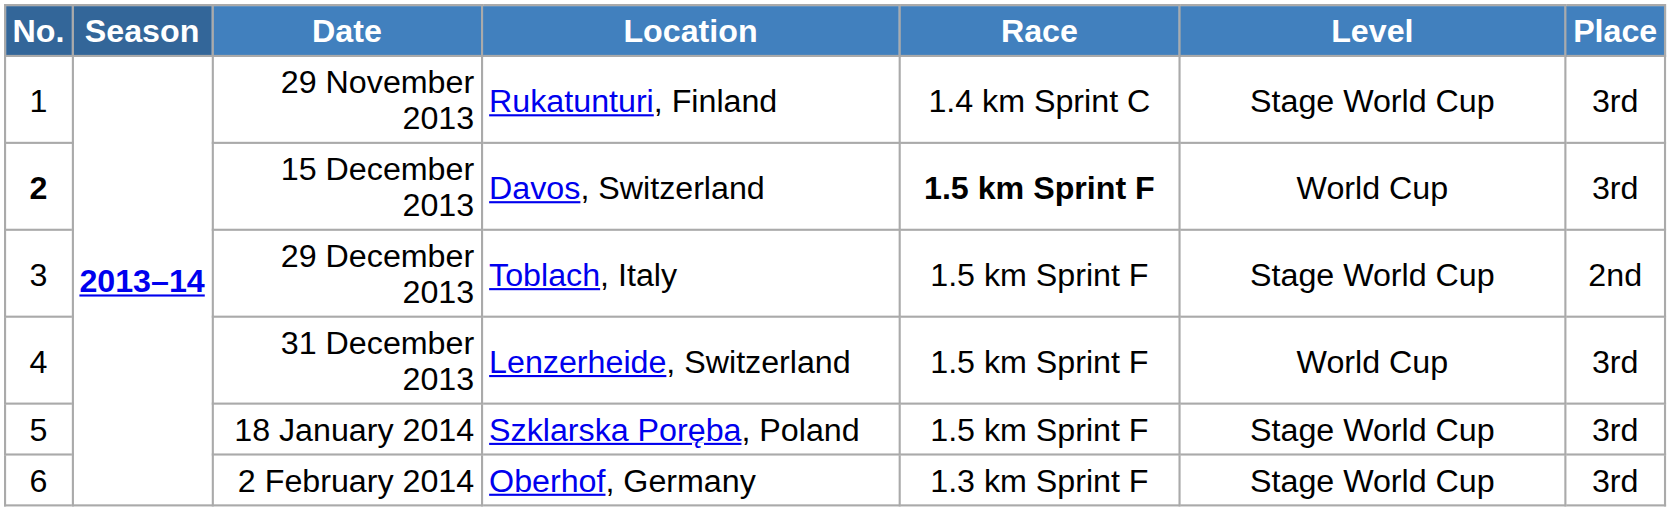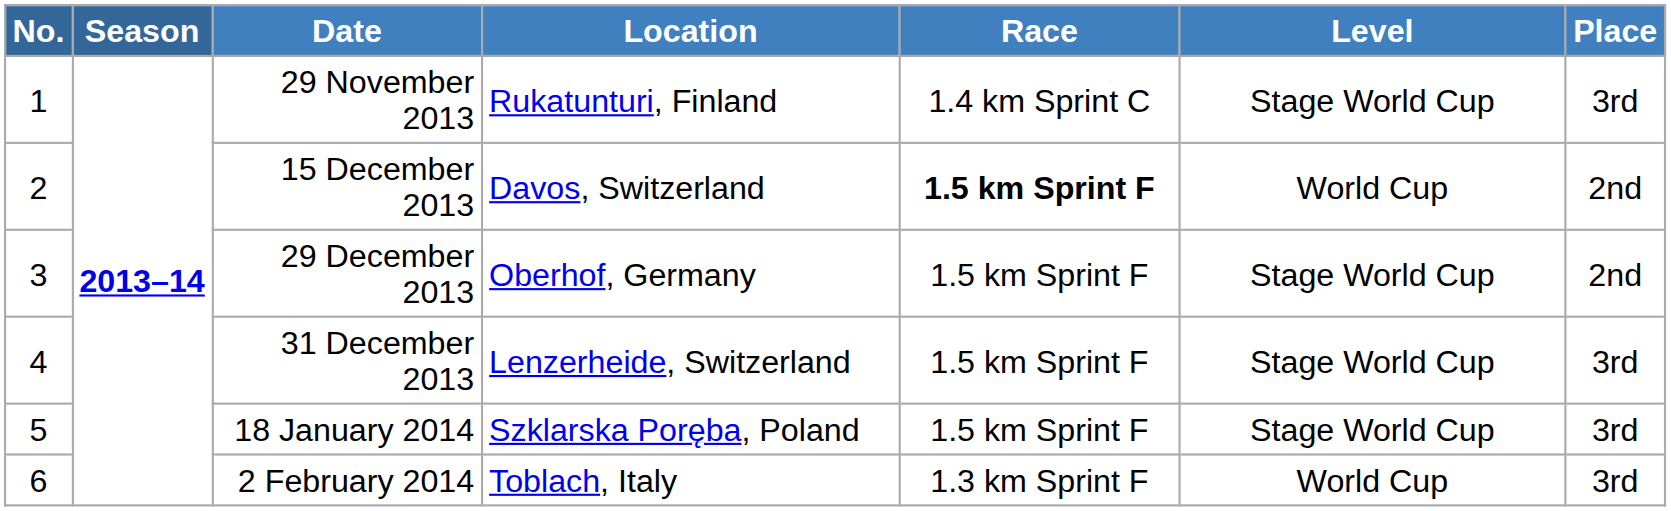15 December 2013 | No.: bold -> normal
15 December 2013 | Place: 3rd -> 2nd
29 December 2013 | Location: Toblach, Italy -> Oberhof, Germany
31 December 2013 | Level: World Cup -> Stage World Cup
2 February 2014 | Location: Oberhof, Germany -> Toblach, Italy
2 February 2014 | Level: Stage World Cup -> World Cup
